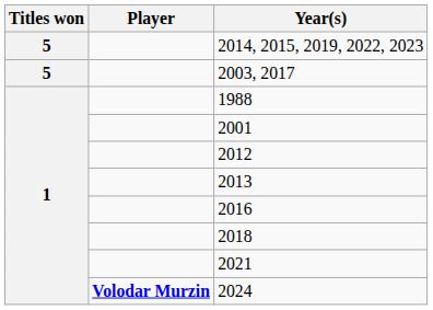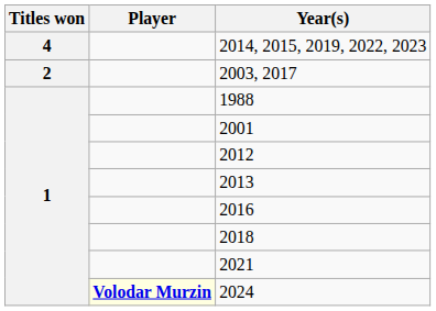2014, 2015, 2019, 2022, 2023 | Titles won: 5 -> 4
2003, 2017 | Titles won: 5 -> 2
2024 | Player: no background -> lightyellow background
